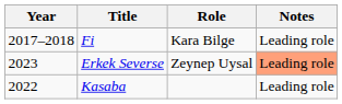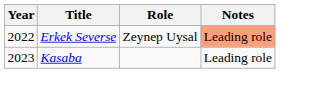- row: 2017–2018 | Fi | Kara Bilge | Leading role
Erkek Severse | Year: 2023 -> 2022
Kasaba | Year: 2022 -> 2023
